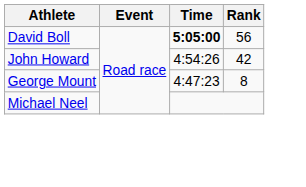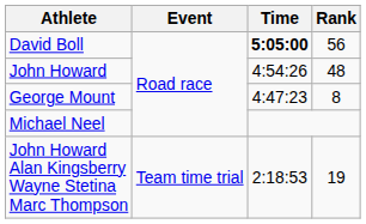John Howard | Rank: 42 -> 48
+ row: John Howard Alan Kingsberry Wayne Stetina Marc Thompson | Team time trial | 2:18:53 | 19
